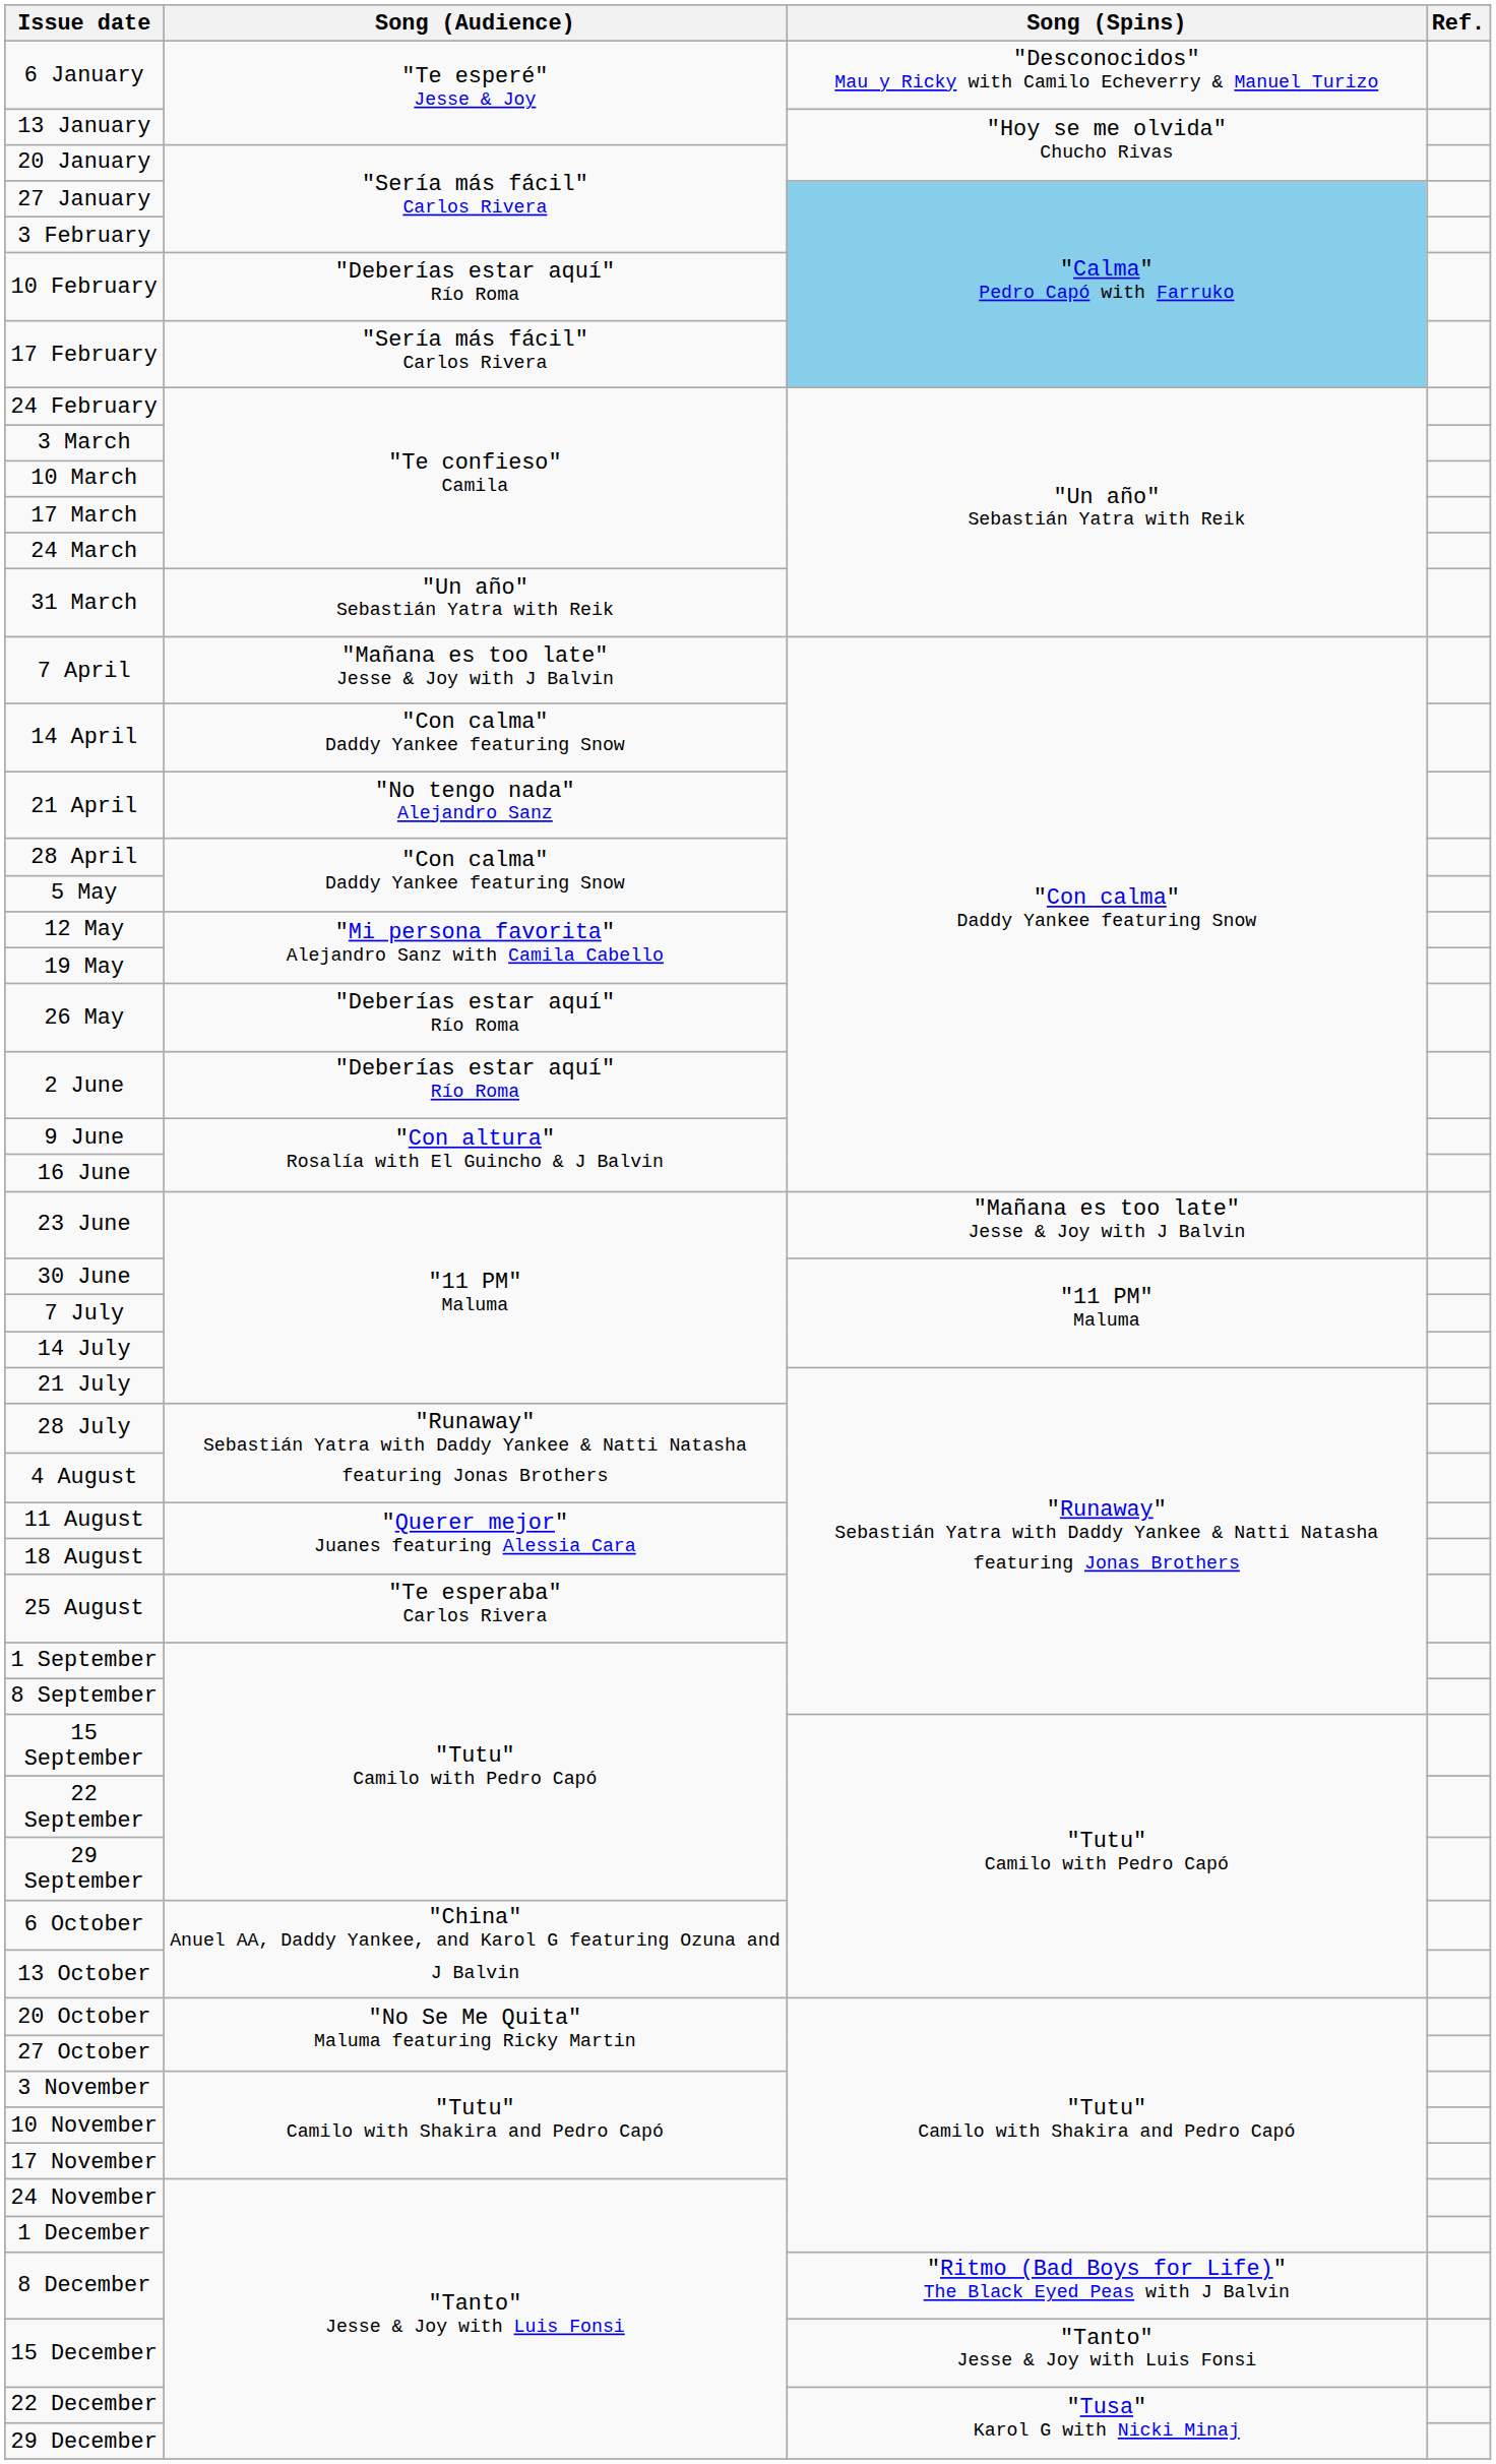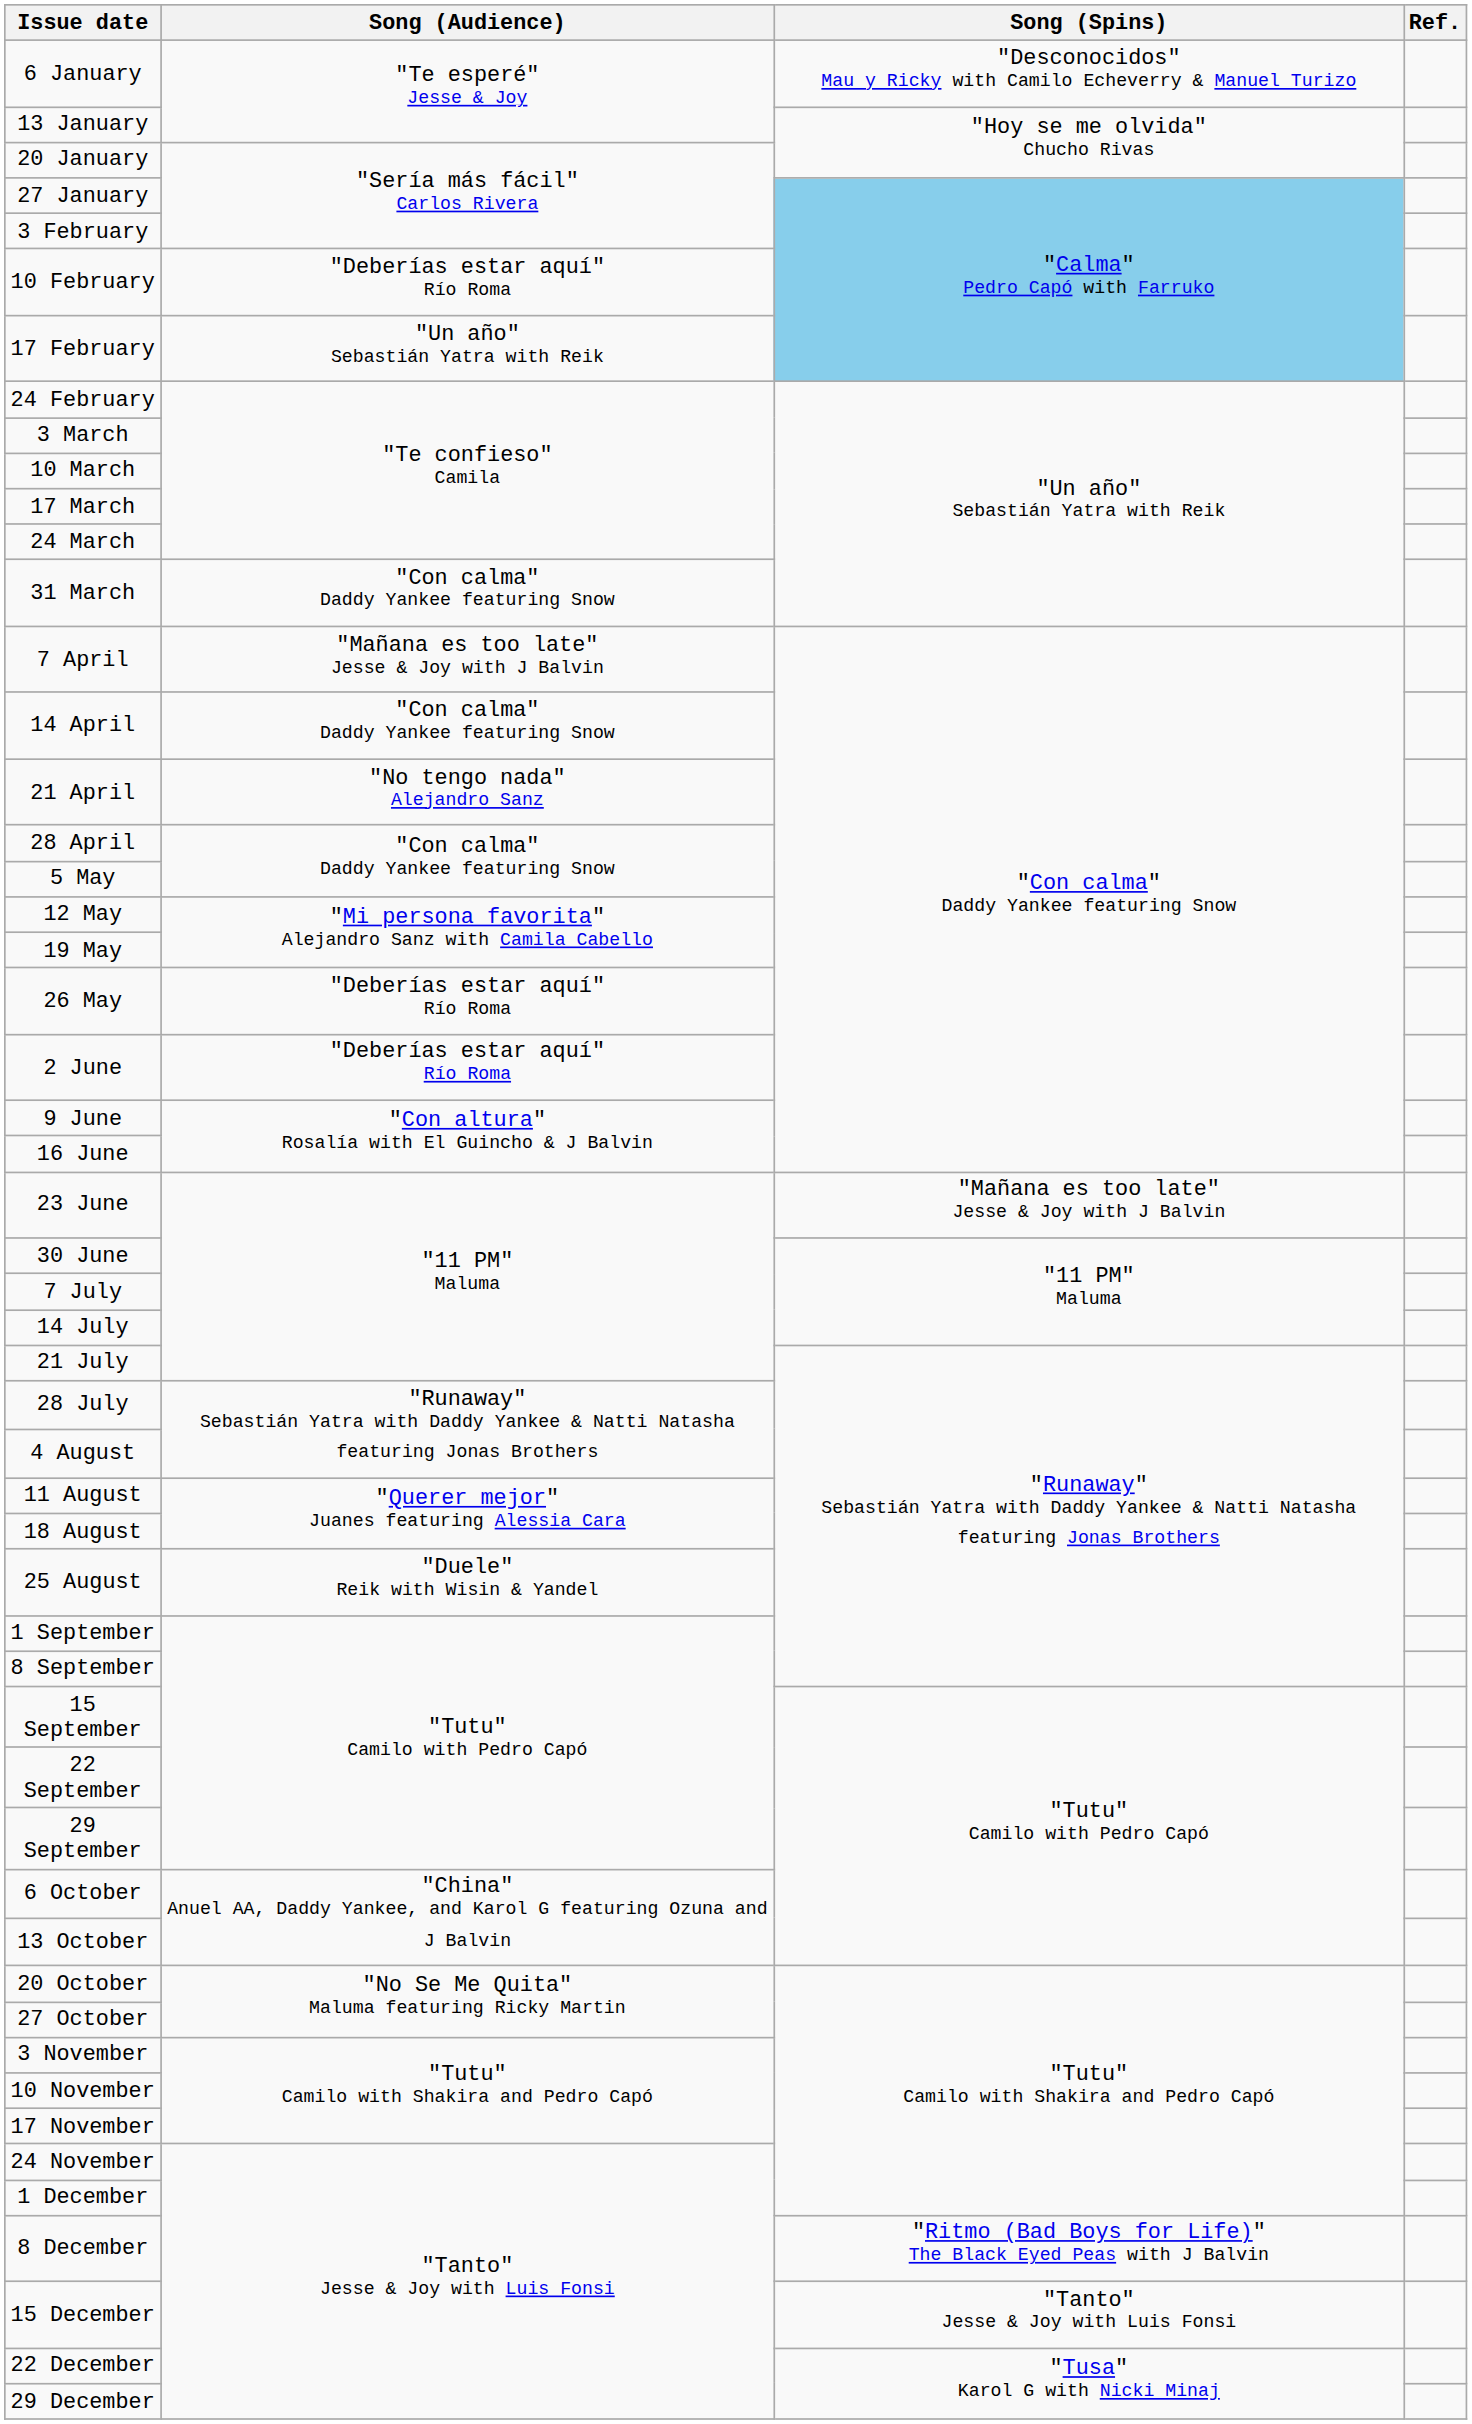17 February | Song (Audience): "Sería más fácil" Carlos Rivera -> "Un año" Sebastián Yatra with Reik
31 March | Song (Audience): "Un año" Sebastián Yatra with Reik -> "Con calma" Daddy Yankee featuring Snow
25 August | Song (Audience): "Te esperaba" Carlos Rivera -> "Duele" Reik with Wisin & Yandel
